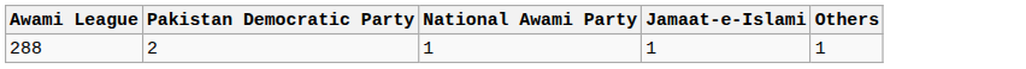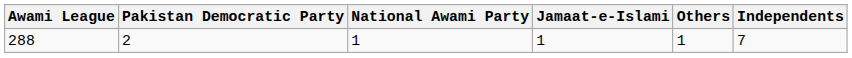+ column: Independents | 7
